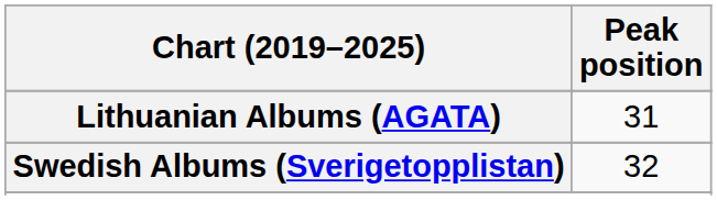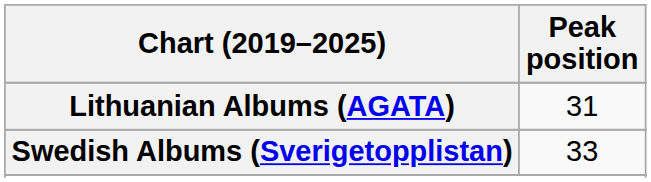Swedish Albums (Sverigetopplistan) | Peak position: 32 -> 33
